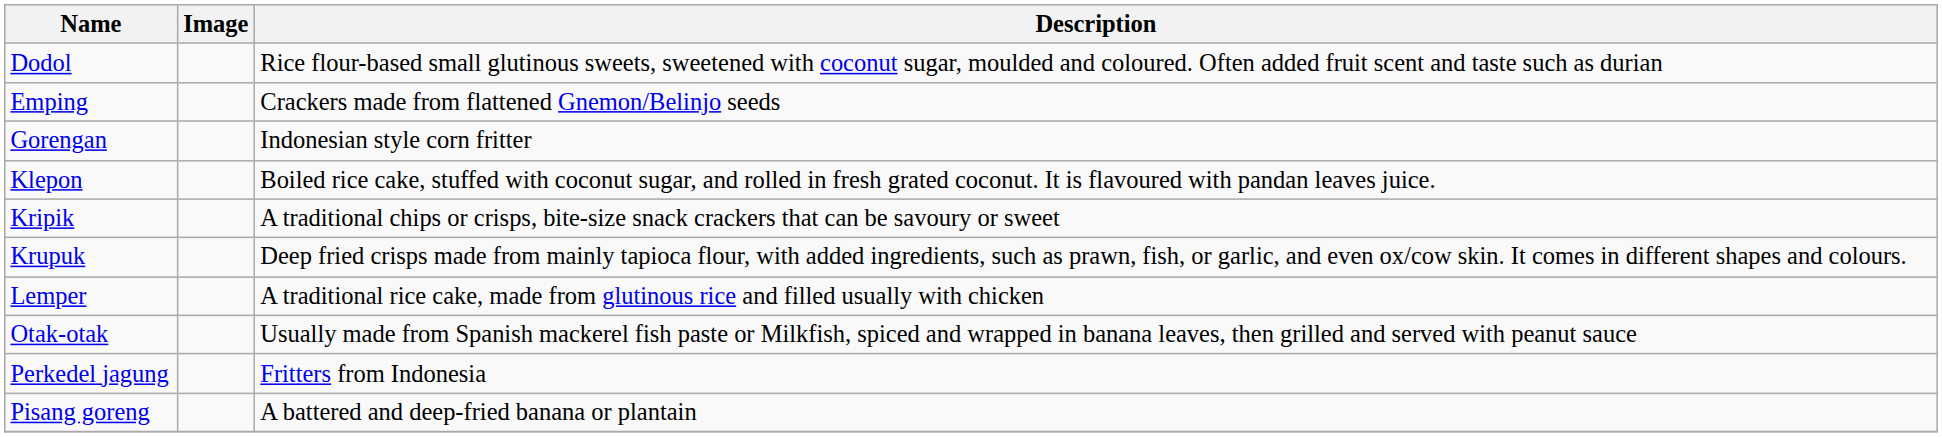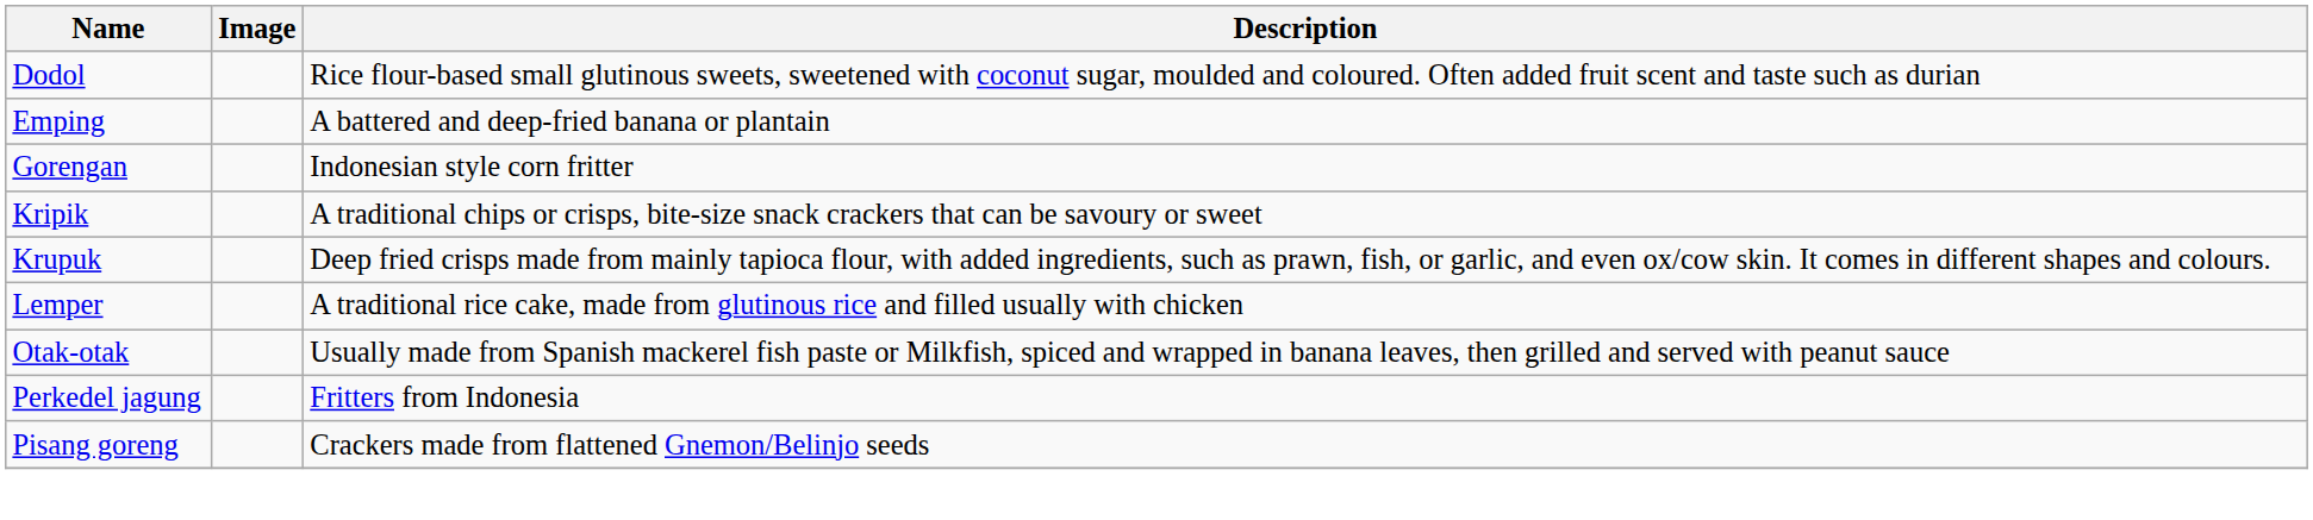Emping | Description: Crackers made from flattened Gnemon/Belinjo seeds -> A battered and deep-fried banana or plantain
- row: Klepon | Boiled rice cake, stuffed with coconut sugar, and rolled in fresh grated coconut. It is flavoured with pandan leaves juice.
Pisang goreng | Description: A battered and deep-fried banana or plantain -> Crackers made from flattened Gnemon/Belinjo seeds
